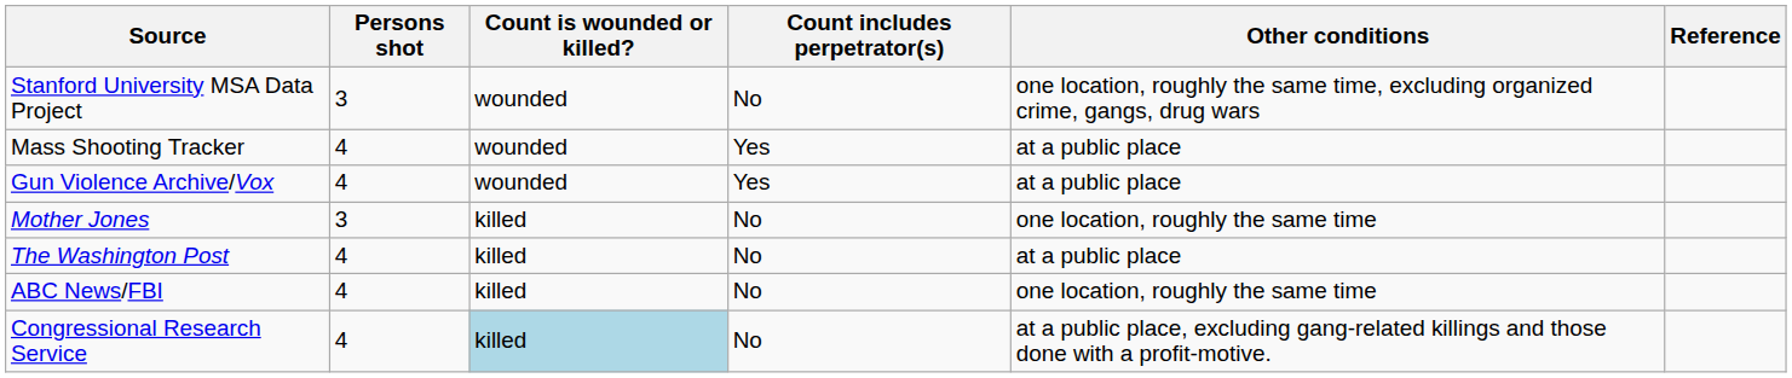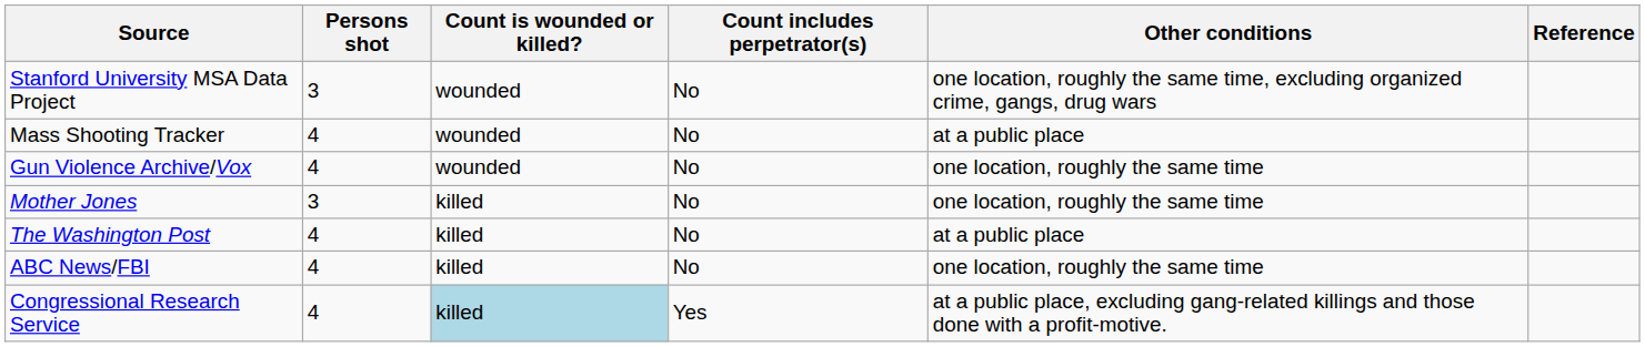Mass Shooting Tracker | Count includes perpetrator(s): Yes -> No
Gun Violence Archive/Vox | Count includes perpetrator(s): Yes -> No
Gun Violence Archive/Vox | Other conditions: at a public place -> one location, roughly the same time
Congressional Research Service | Count includes perpetrator(s): No -> Yes
